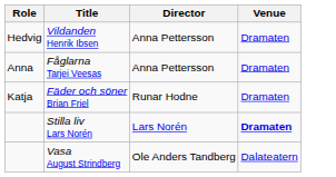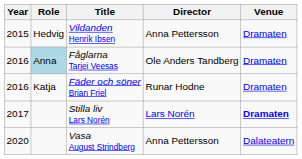+ column: Year | 2015 | 2016 | 2016 | 2017 | 2020
Fåglarna Tarjei Veesas | Role: no background -> lightblue background
Fåglarna Tarjei Veesas | Director: Anna Pettersson -> Ole Anders Tandberg
Vasa August Strindberg | Director: Ole Anders Tandberg -> Anna Pettersson
